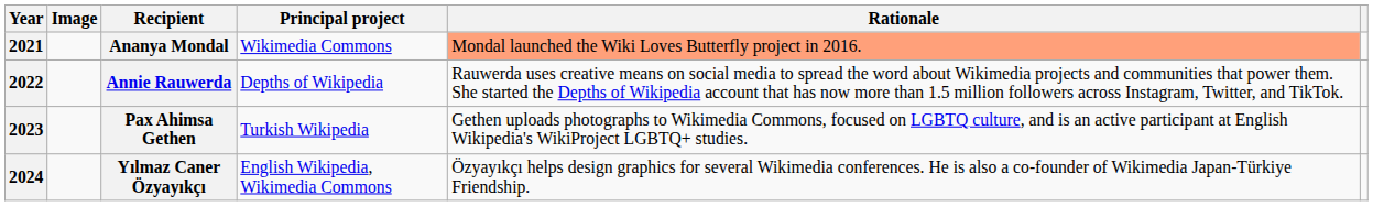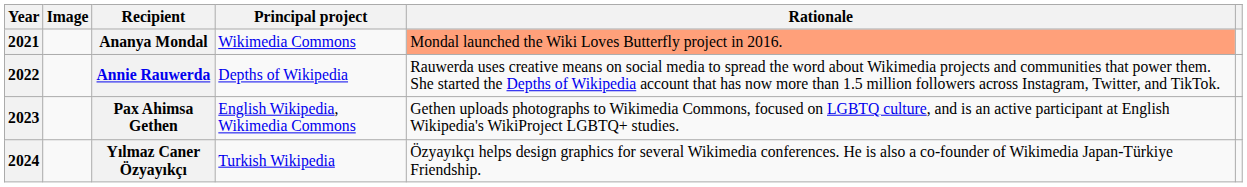Pax Ahimsa Gethen | Principal project: Turkish Wikipedia -> English Wikipedia, Wikimedia Commons
Yılmaz Caner Özyayıkçı | Principal project: English Wikipedia, Wikimedia Commons -> Turkish Wikipedia
